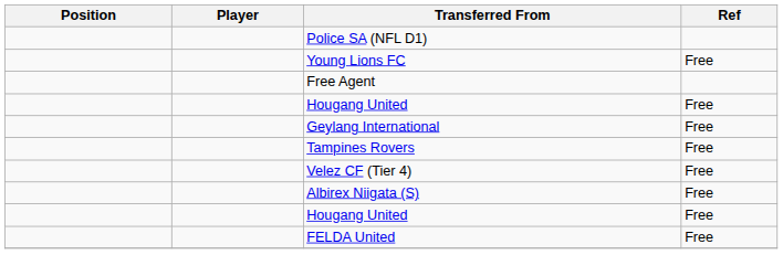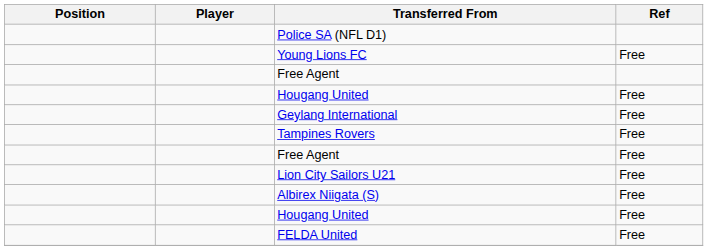+ row: Free Agent | Free
+ row: Lion City Sailors U21 | Free
- row: Velez CF (Tier 4) | Free
